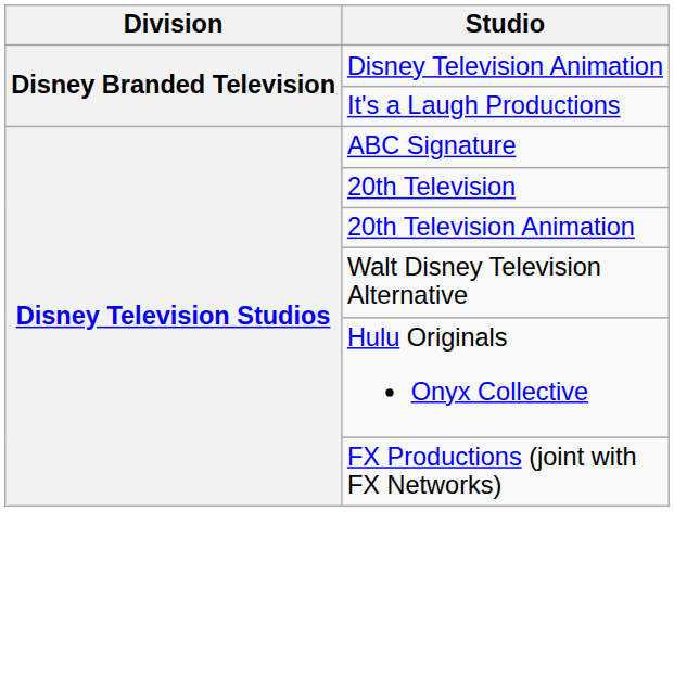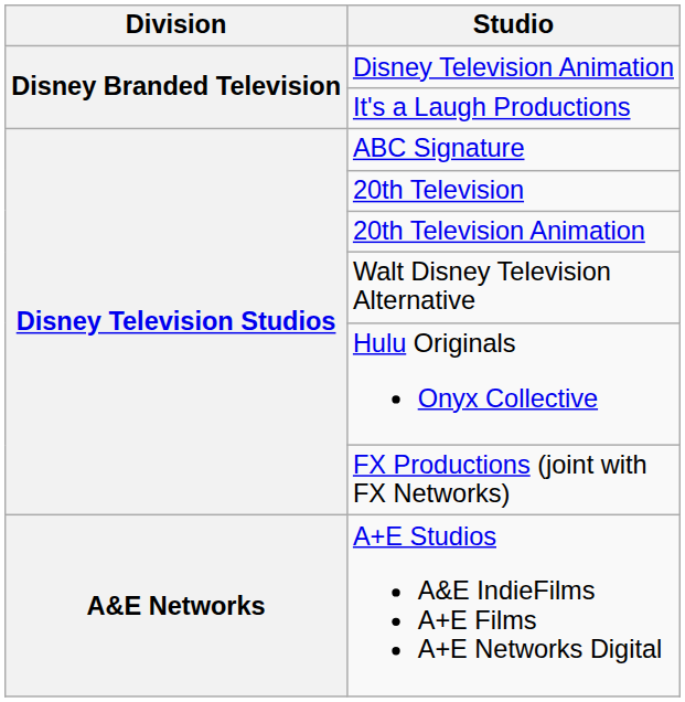+ row: A&E Networks | A+E Studios A&E IndieFilms A+E Films A+E Networks Digital
